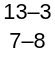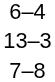+ row: 6–4
